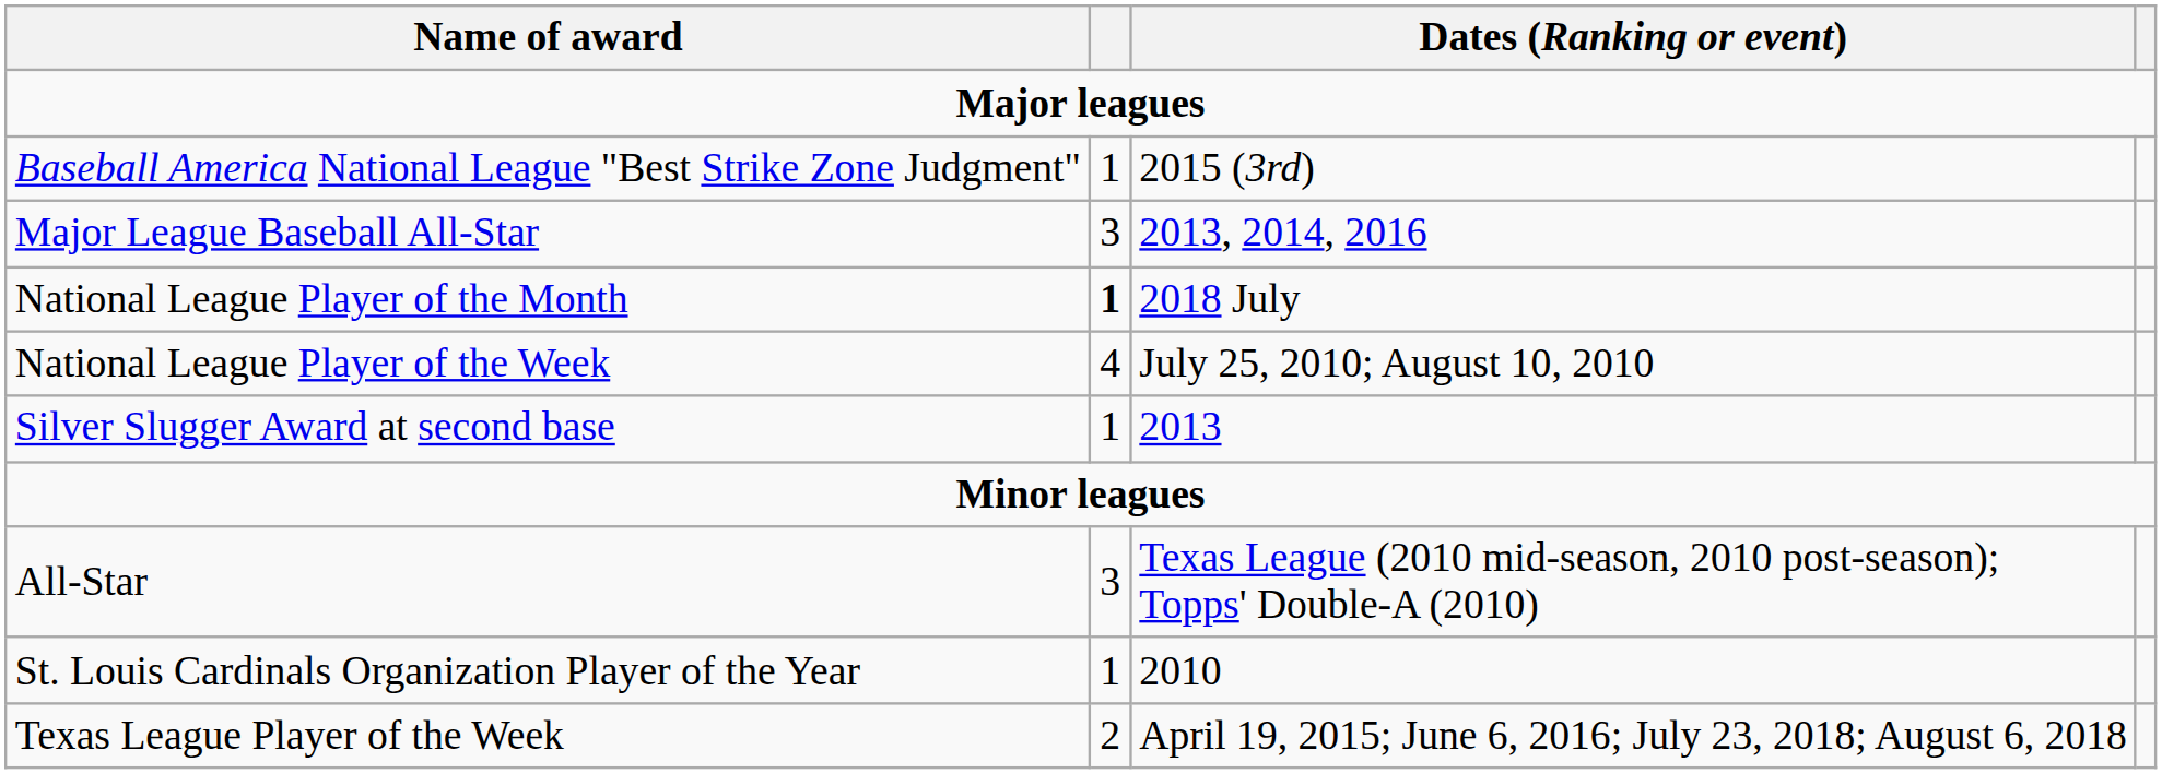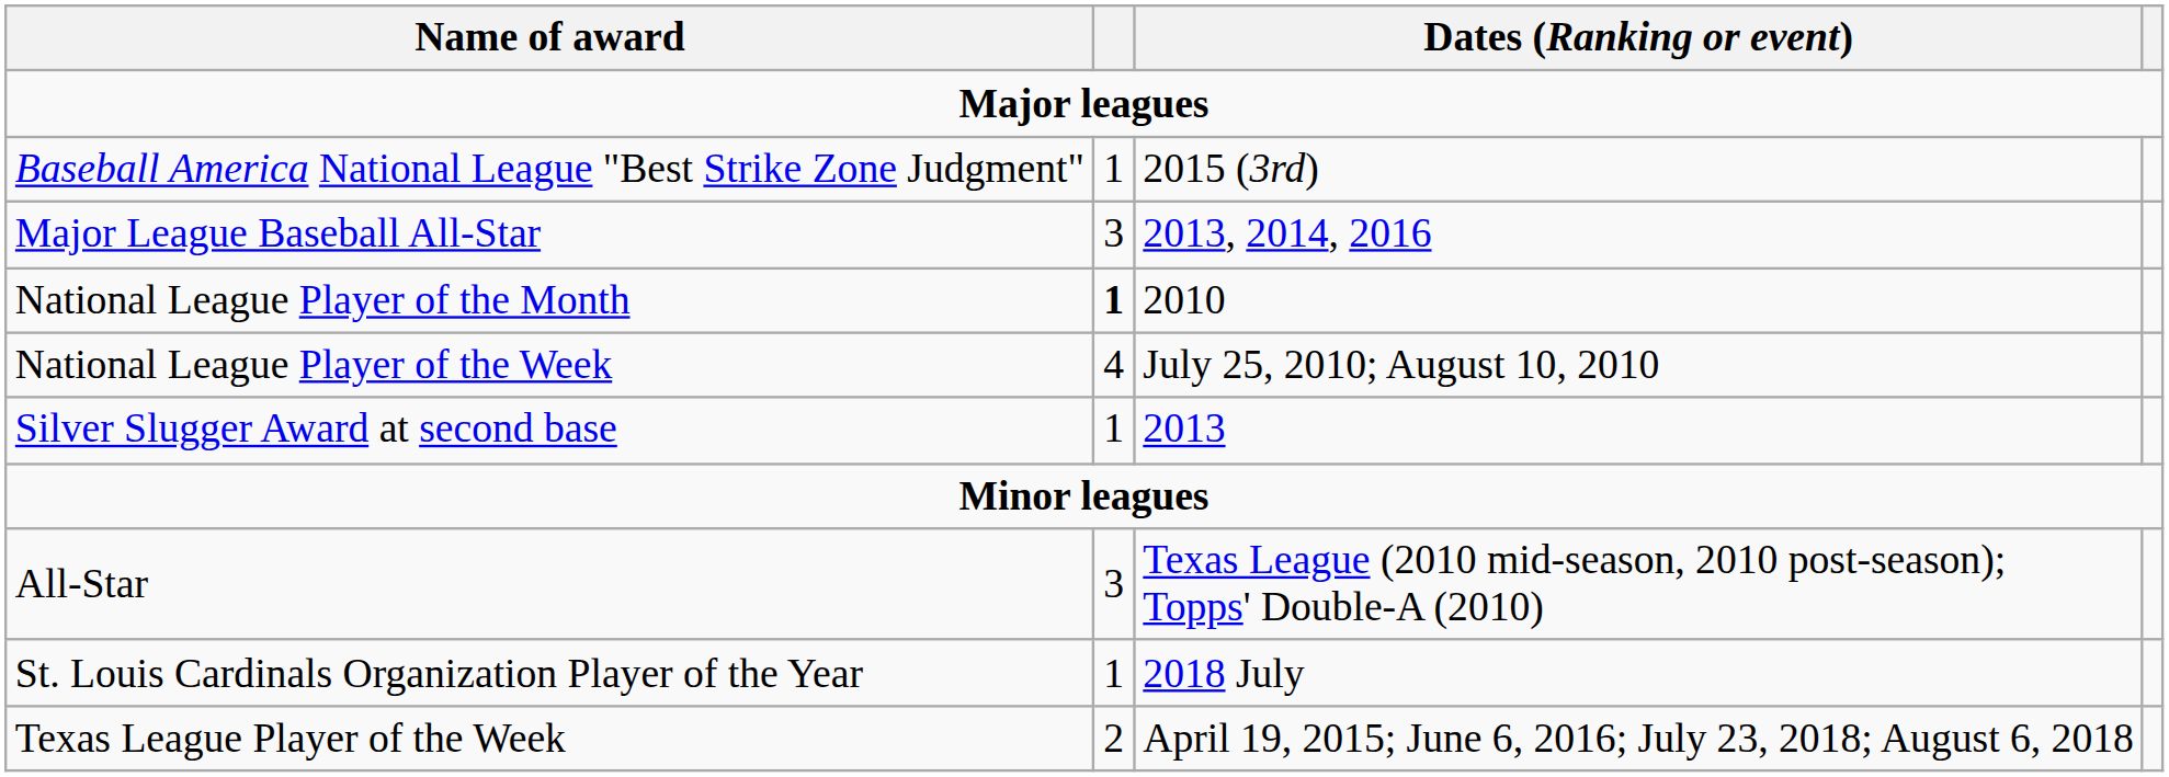National League Player of the Month | Dates (Ranking or event): 2018 July -> 2010
St. Louis Cardinals Organization Player of the Year | Dates (Ranking or event): 2010 -> 2018 July
